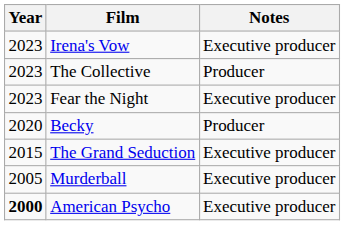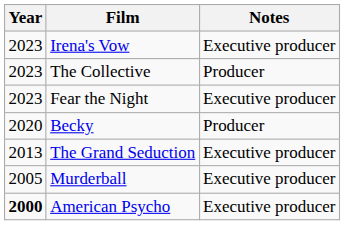The Grand Seduction | Year: 2015 -> 2013
